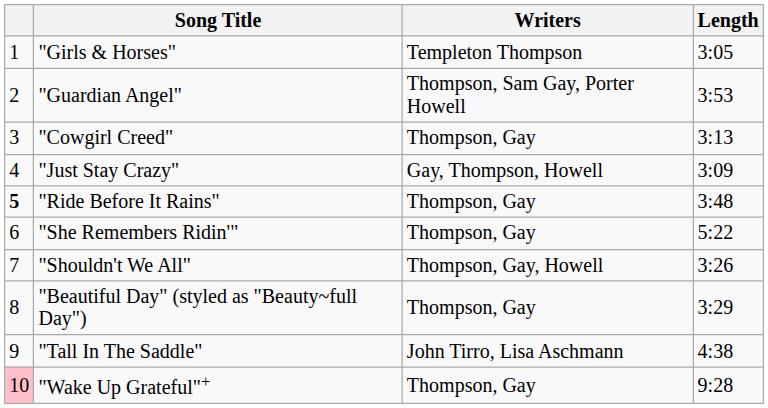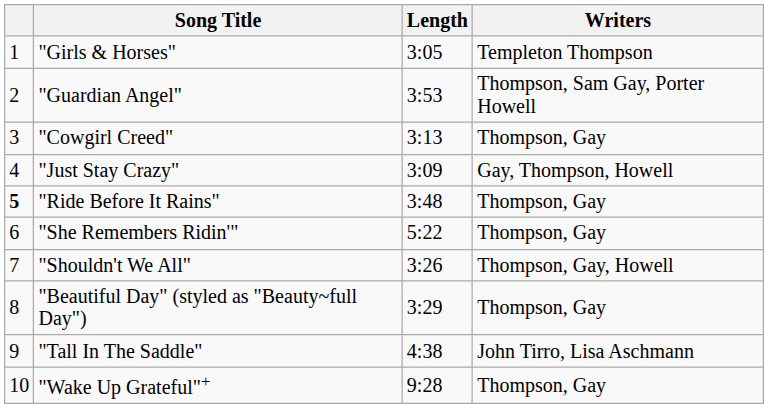columns swapped: Writers <-> Length
"Wake Up Grateful"+ | column 1: pink background -> no background
